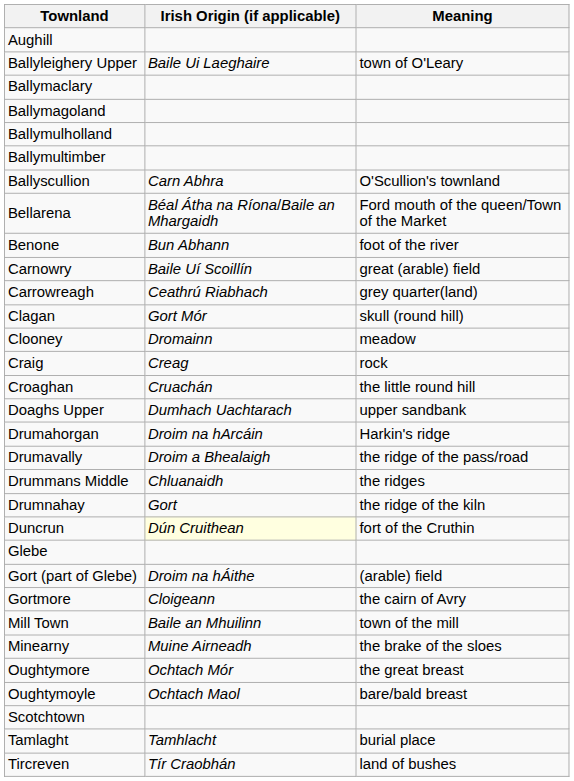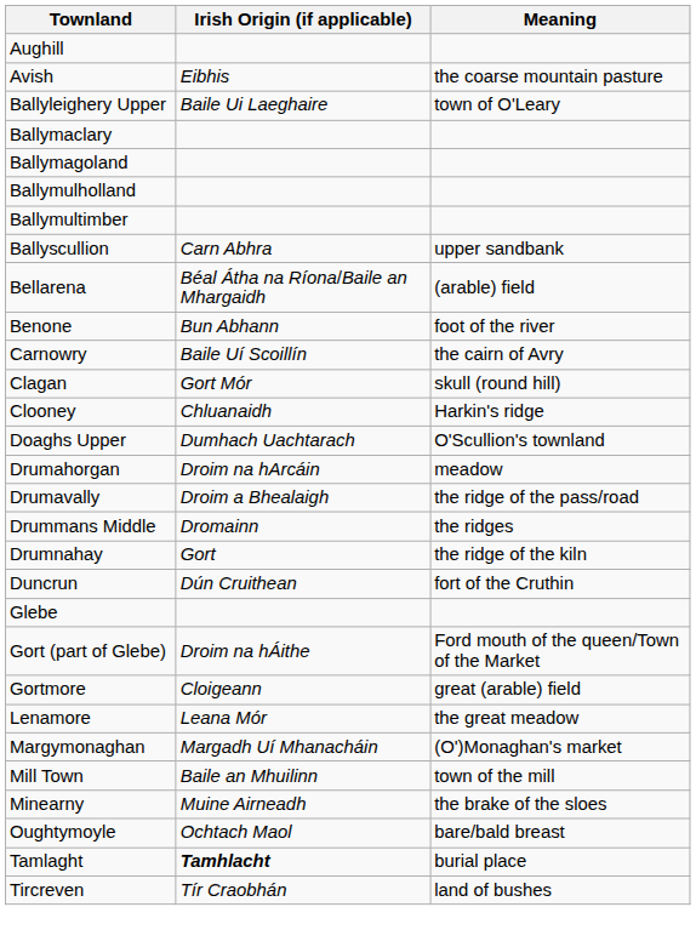+ row: Avish | Eibhis | the coarse mountain pasture
Ballyscullion | Meaning: O'Scullion's townland -> upper sandbank
Bellarena | Meaning: Ford mouth of the queen/Town of the Market -> (arable) field
Carnowry | Meaning: great (arable) field -> the cairn of Avry
- row: Carrowreagh | Ceathrú Riabhach | grey quarter(land)
Clooney | Irish Origin (if applicable): Dromainn -> Chluanaidh
Clooney | Meaning: meadow -> Harkin's ridge
- row: Craig | Creag | rock
- row: Croaghan | Cruachán | the little round hill
Doaghs Upper | Meaning: upper sandbank -> O'Scullion's townland
Drumahorgan | Meaning: Harkin's ridge -> meadow
Drummans Middle | Irish Origin (if applicable): Chluanaidh -> Dromainn
Duncrun | Irish Origin (if applicable): lightyellow background -> no background
Gort (part of Glebe) | Meaning: (arable) field -> Ford mouth of the queen/Town of the Market
Gortmore | Meaning: the cairn of Avry -> great (arable) field
+ row: Lenamore | Leana Mór | the great meadow
+ row: Margymonaghan | Margadh Uí Mhanacháin | (O')Monaghan's market
- row: Oughtymore | Ochtach Mór | the great breast
- row: Scotchtown
Tamlaght | Irish Origin (if applicable): normal -> bold
